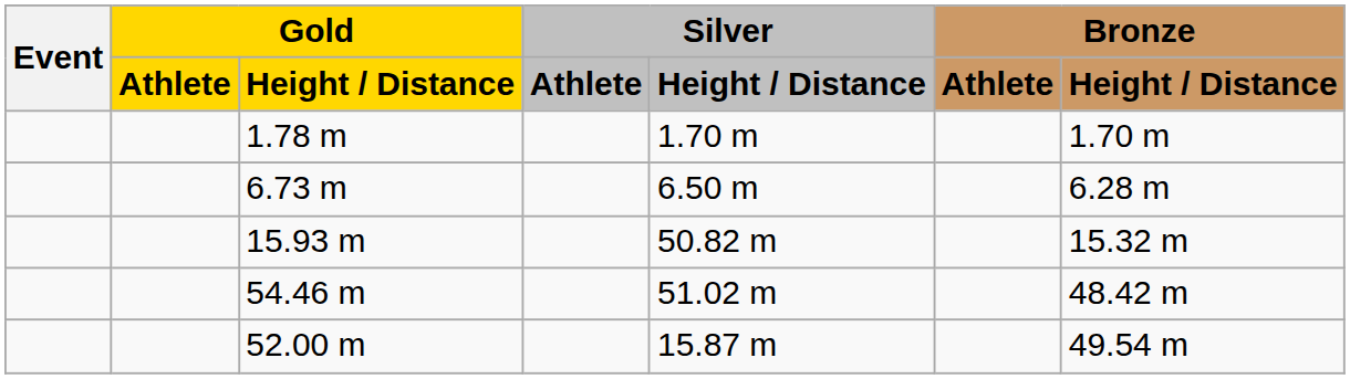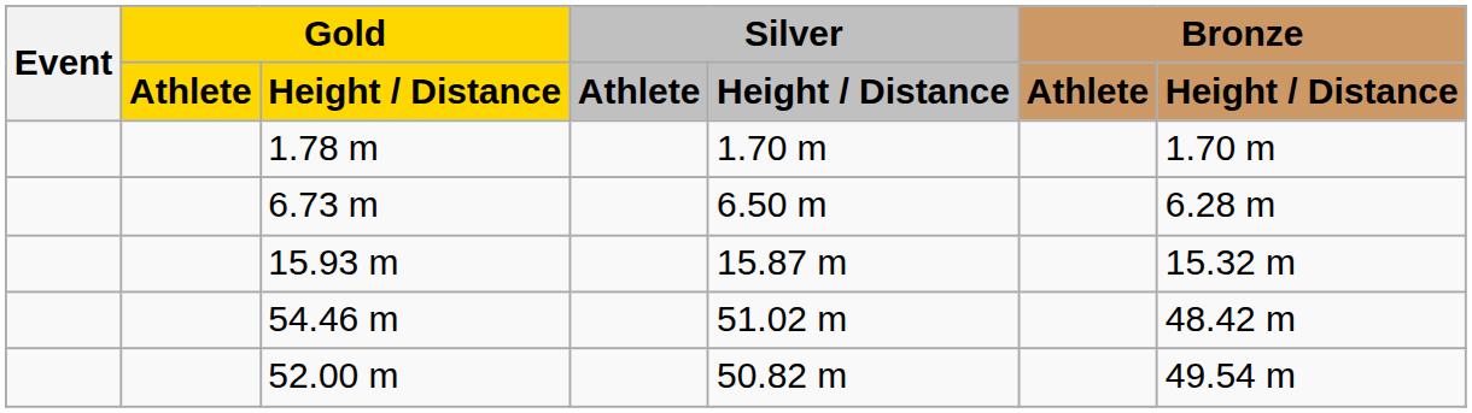15.93 m | Silver / Height / Distance: 50.82 m -> 15.87 m
52.00 m | Silver / Height / Distance: 15.87 m -> 50.82 m
